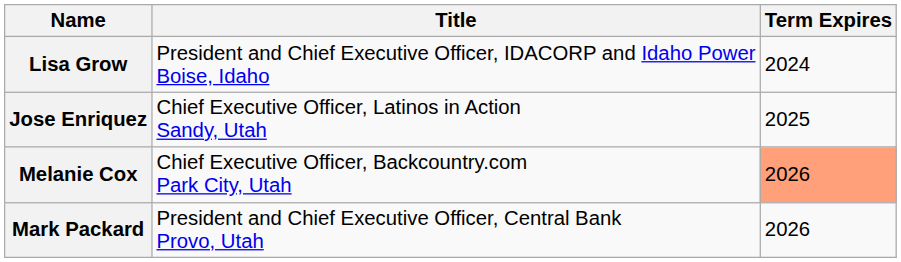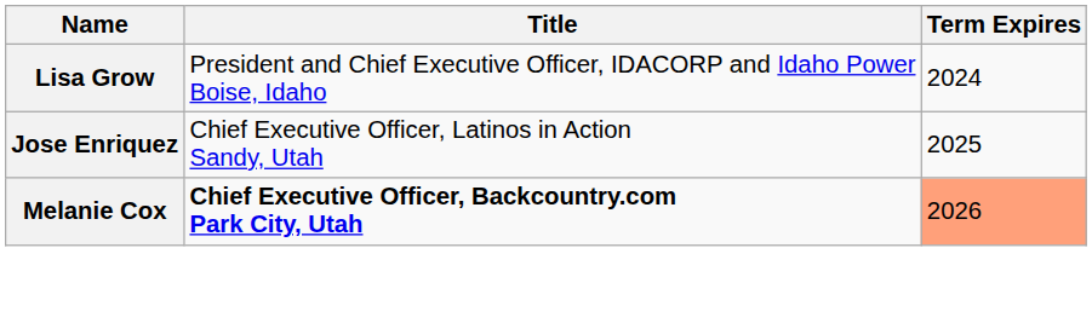Melanie Cox | Title: normal -> bold
- row: Mark Packard | President and Chief Executive Officer, Central Bank Provo, Utah | 2026
